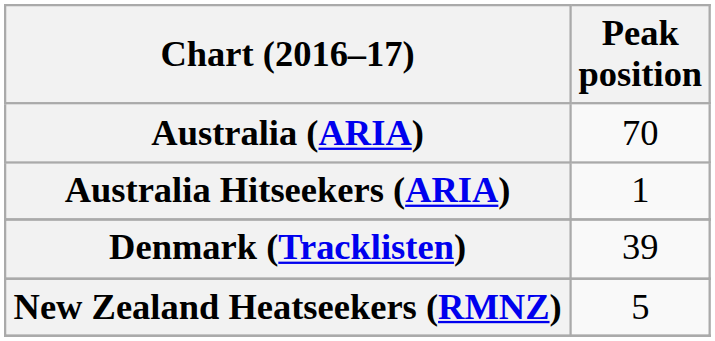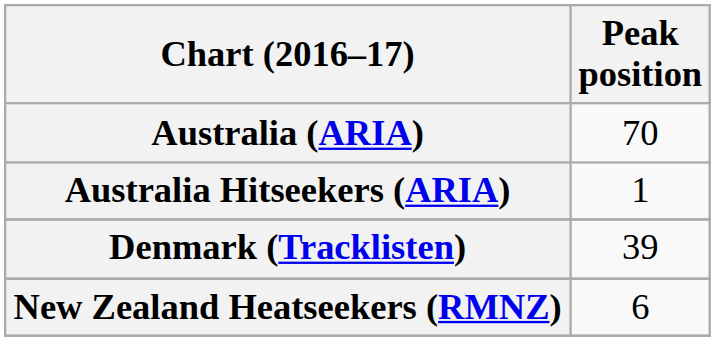New Zealand Heatseekers (RMNZ) | Peak position: 5 -> 6
